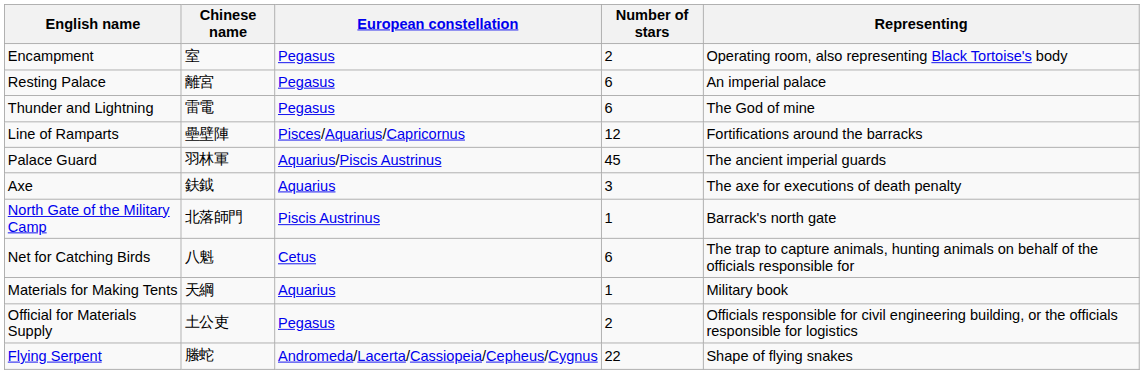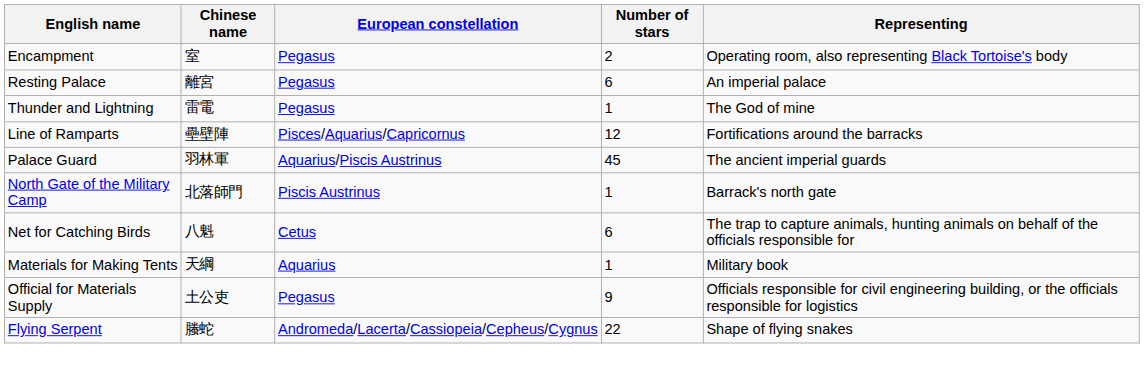Thunder and Lightning | Number of stars: 6 -> 1
- row: Axe | 鈇鉞 | Aquarius | 3 | The axe for executions of death penalty
Official for Materials Supply | Number of stars: 2 -> 9
